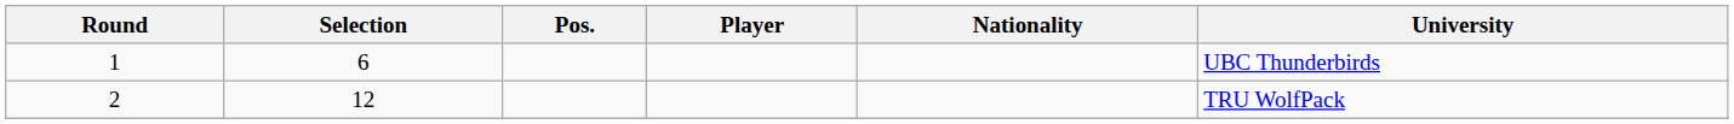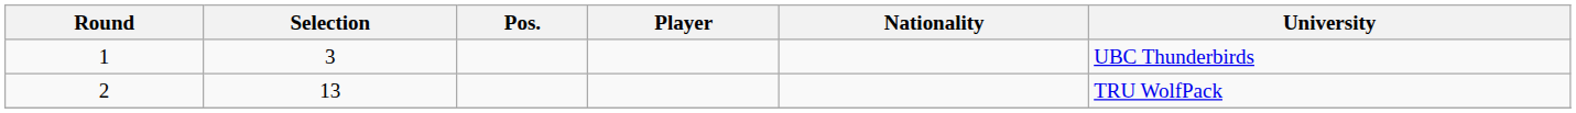1 | Selection: 6 -> 3
2 | Selection: 12 -> 13
